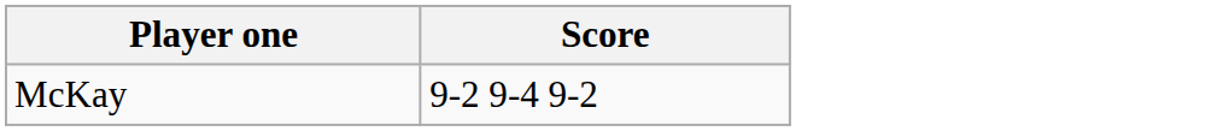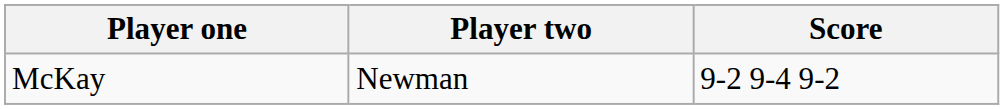+ column: Player two | Newman
